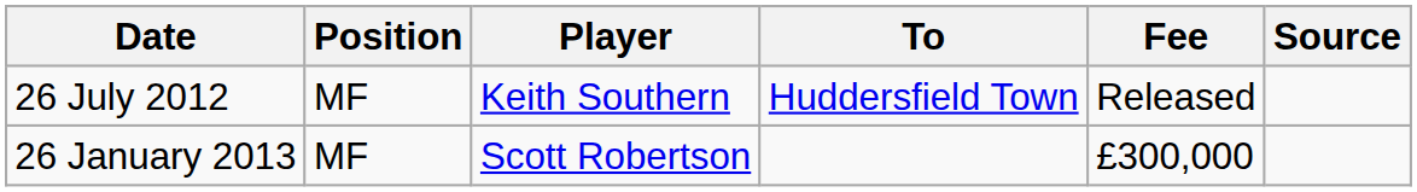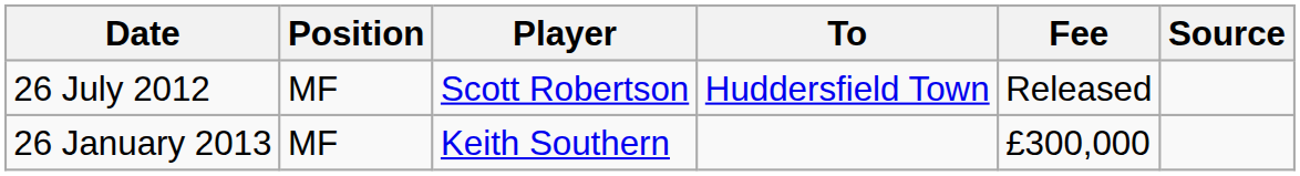26 July 2012 | Player: Keith Southern -> Scott Robertson
26 January 2013 | Player: Scott Robertson -> Keith Southern
